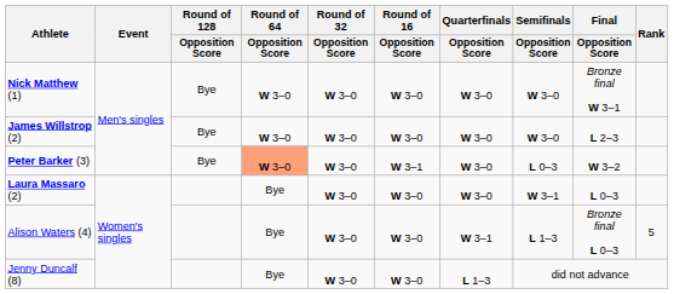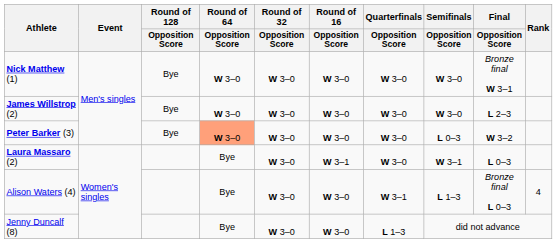Peter Barker (3) | Round of 16 / Opposition Score: W 3–1 -> W 3–0
Laura Massaro (2) | Round of 16 / Opposition Score: W 3–0 -> W 3–1
Alison Waters (4) | Rank: 5 -> 4
